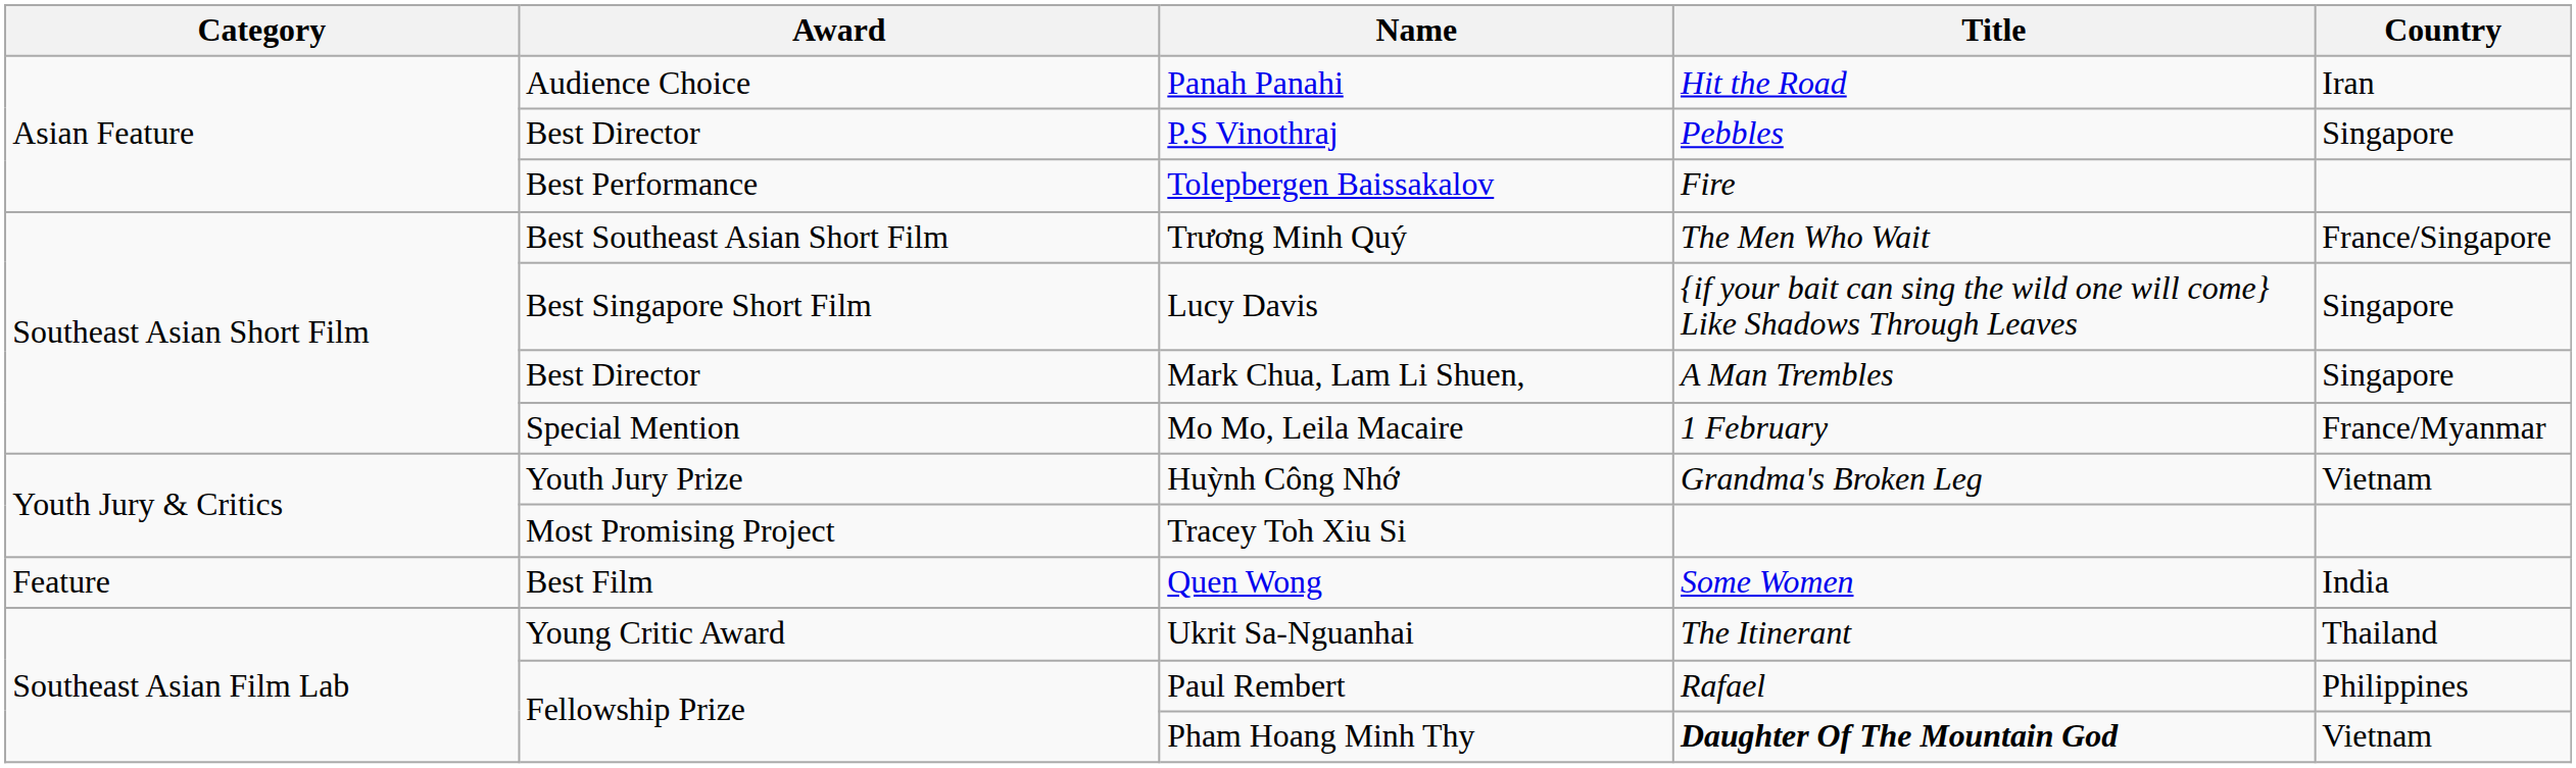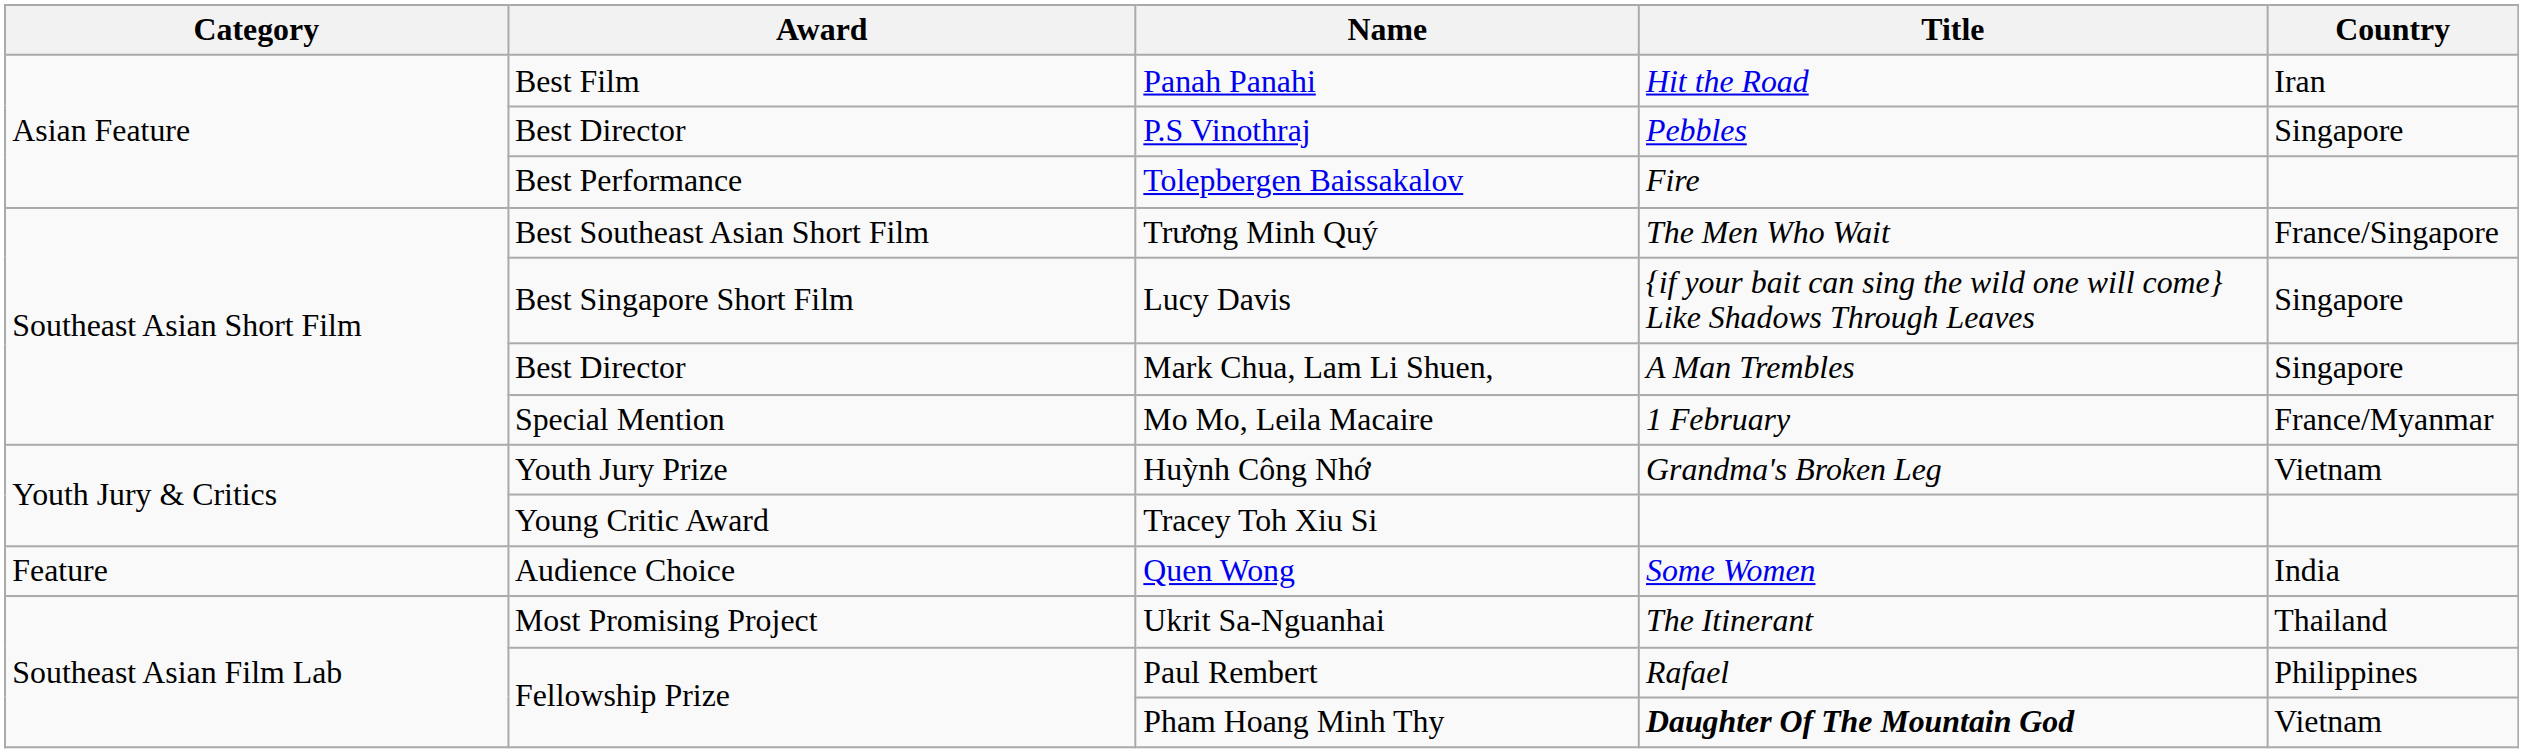Panah Panahi | Award: Audience Choice -> Best Film
Tracey Toh Xiu Si | Award: Most Promising Project -> Young Critic Award
Quen Wong | Award: Best Film -> Audience Choice
Ukrit Sa-Nguanhai | Award: Young Critic Award -> Most Promising Project
